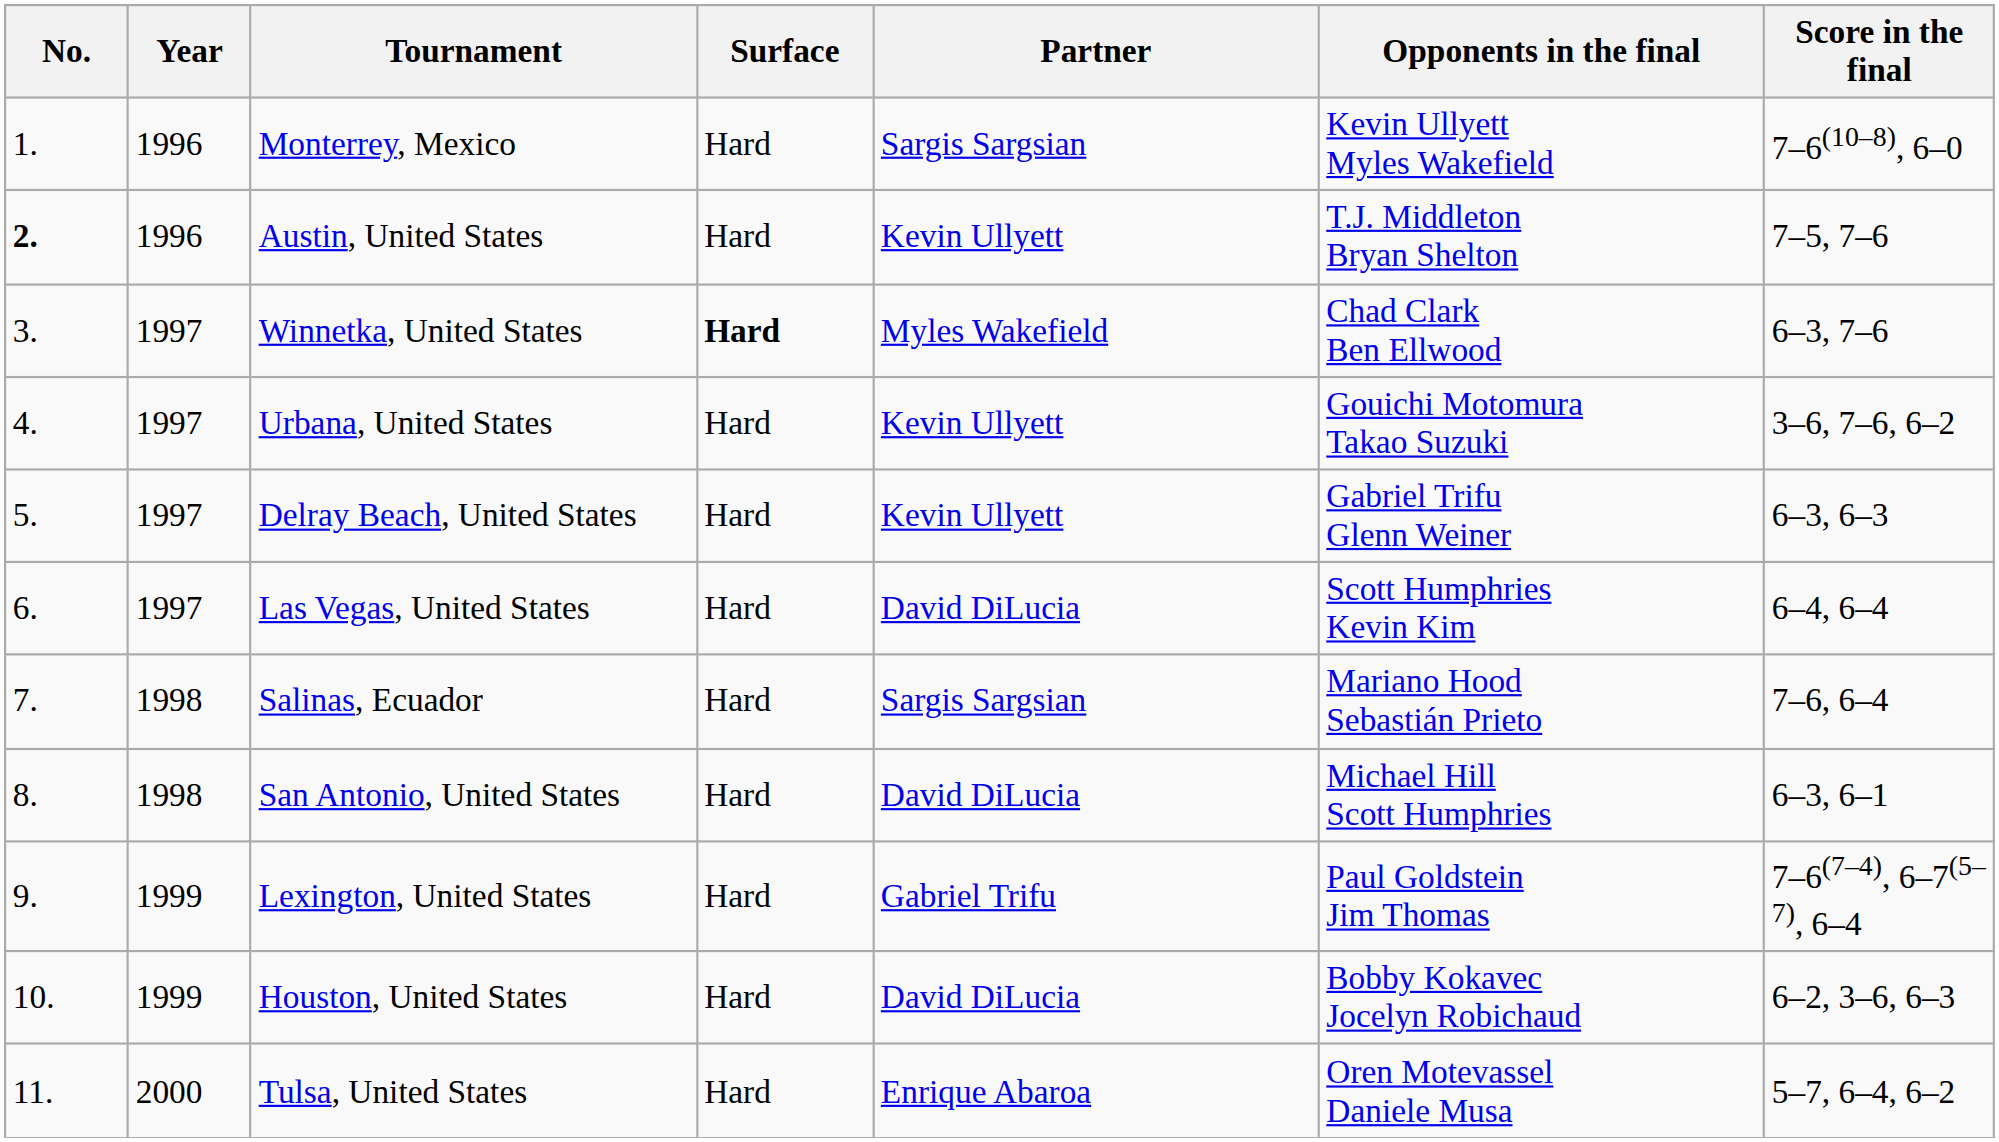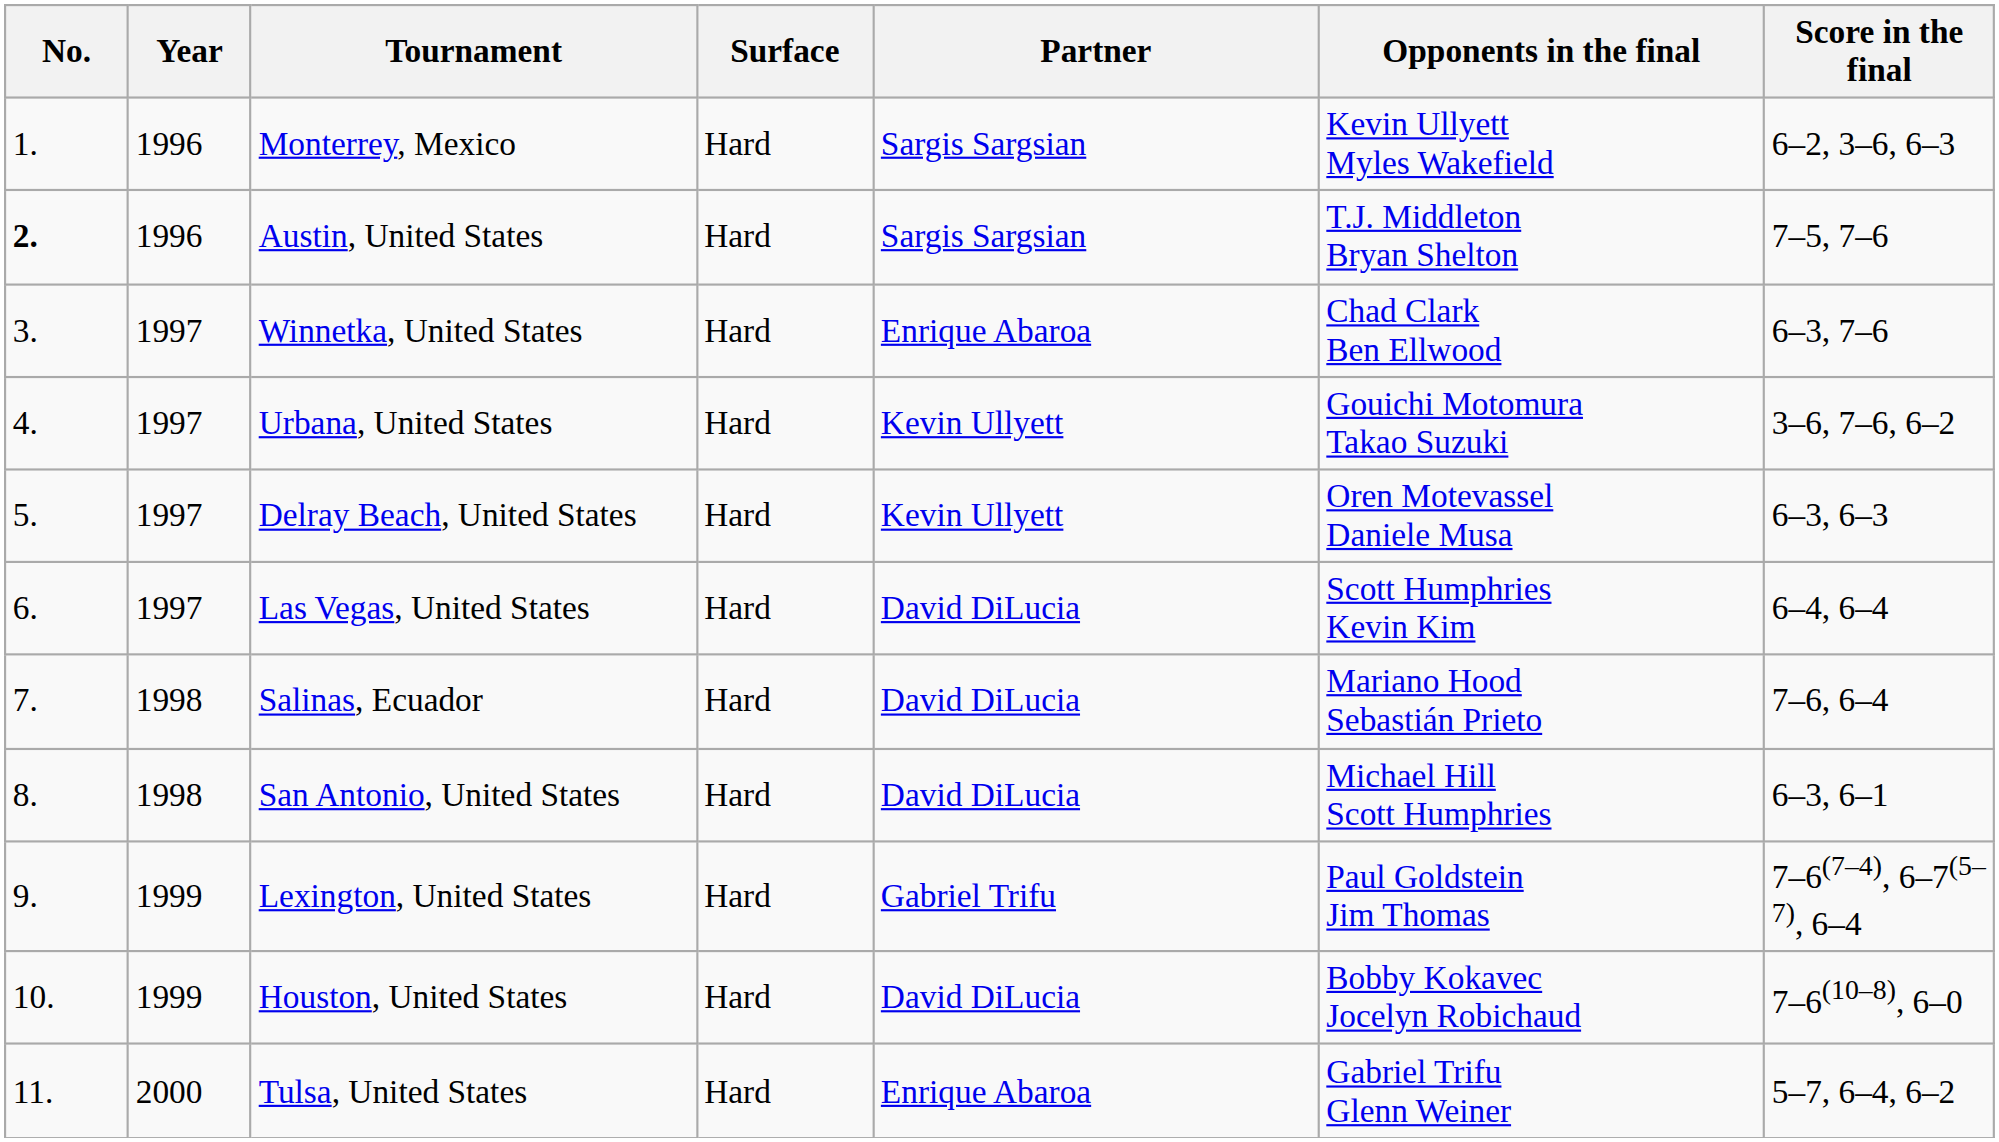Monterrey, Mexico | Score in the final: 7–6(10–8), 6–0 -> 6–2, 3–6, 6–3
Austin, United States | Partner: Kevin Ullyett -> Sargis Sargsian
Winnetka, United States | Surface: bold -> normal
Winnetka, United States | Partner: Myles Wakefield -> Enrique Abaroa
Delray Beach, United States | Opponents in the final: Gabriel Trifu Glenn Weiner -> Oren Motevassel Daniele Musa
Salinas, Ecuador | Partner: Sargis Sargsian -> David DiLucia
Houston, United States | Score in the final: 6–2, 3–6, 6–3 -> 7–6(10–8), 6–0
Tulsa, United States | Opponents in the final: Oren Motevassel Daniele Musa -> Gabriel Trifu Glenn Weiner
